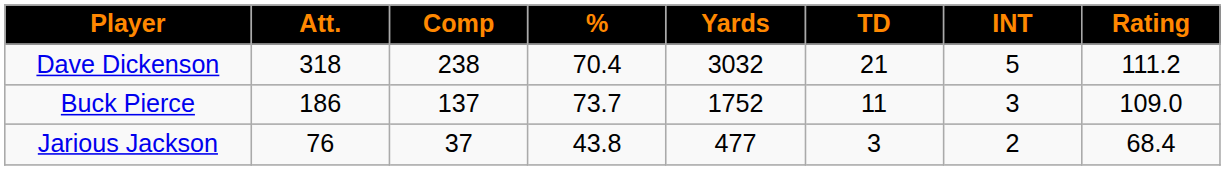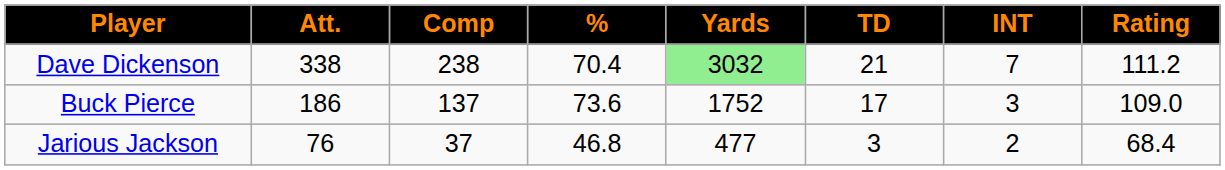Dave Dickenson | Att.: 318 -> 338
Dave Dickenson | Yards: no background -> lightgreen background
Dave Dickenson | INT: 5 -> 7
Buck Pierce | %: 73.7 -> 73.6
Buck Pierce | TD: 11 -> 17
Jarious Jackson | %: 43.8 -> 46.8
